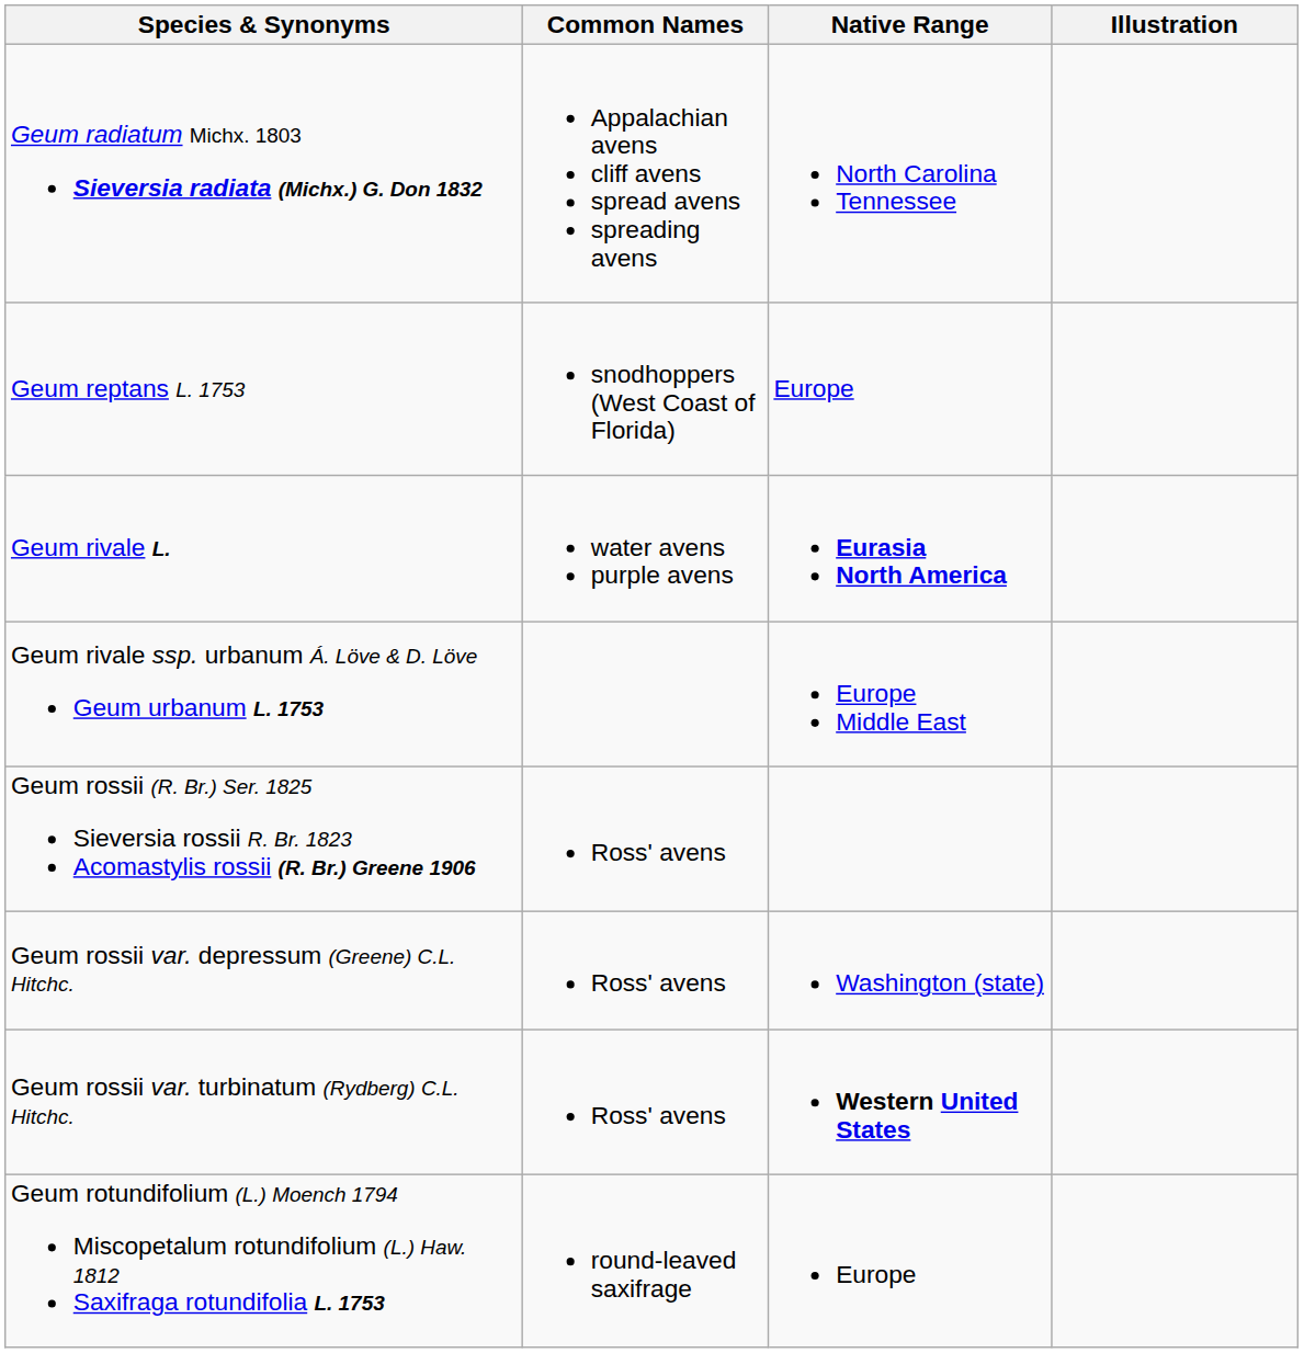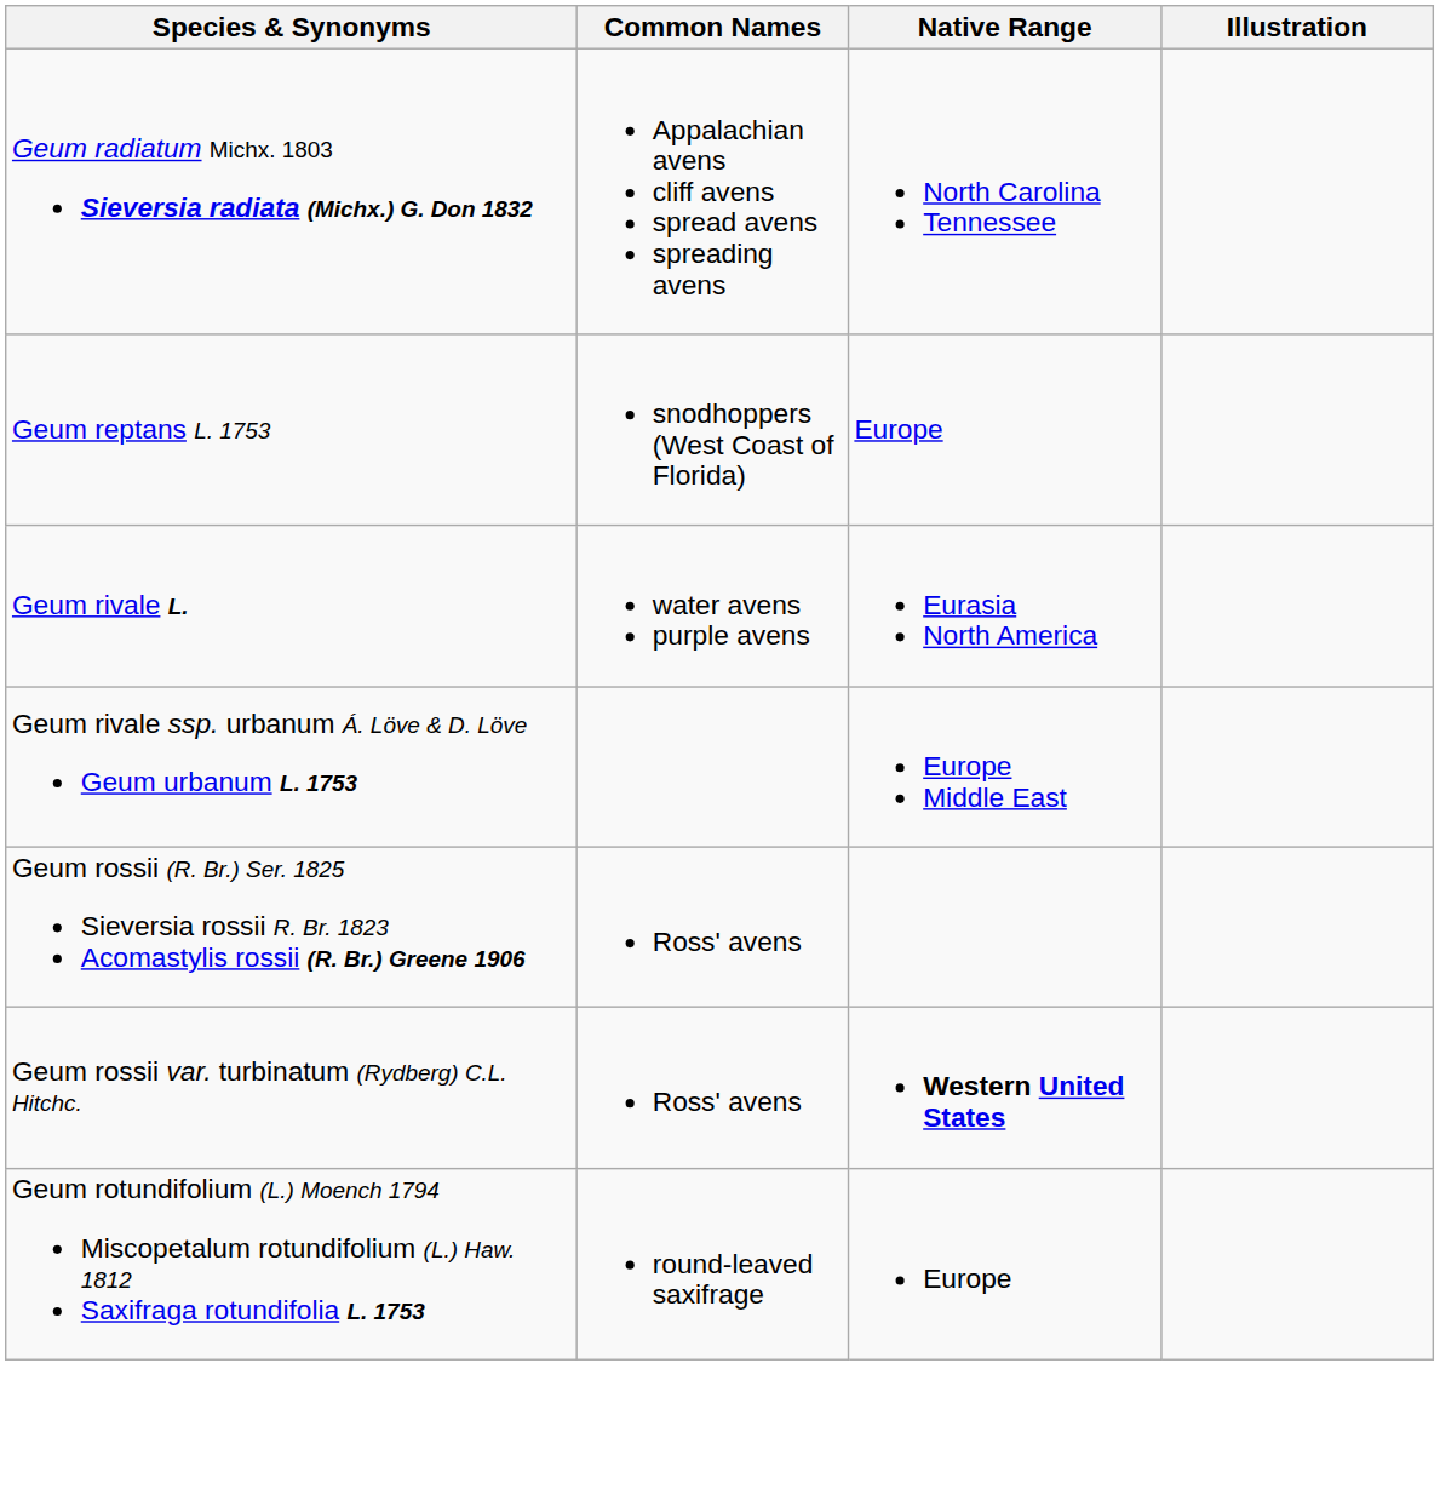Geum rivale L. | Native Range: bold -> normal
- row: Geum rossii var. depressum (Greene) C.L. Hitchc. | Ross' avens | Washington (state)
